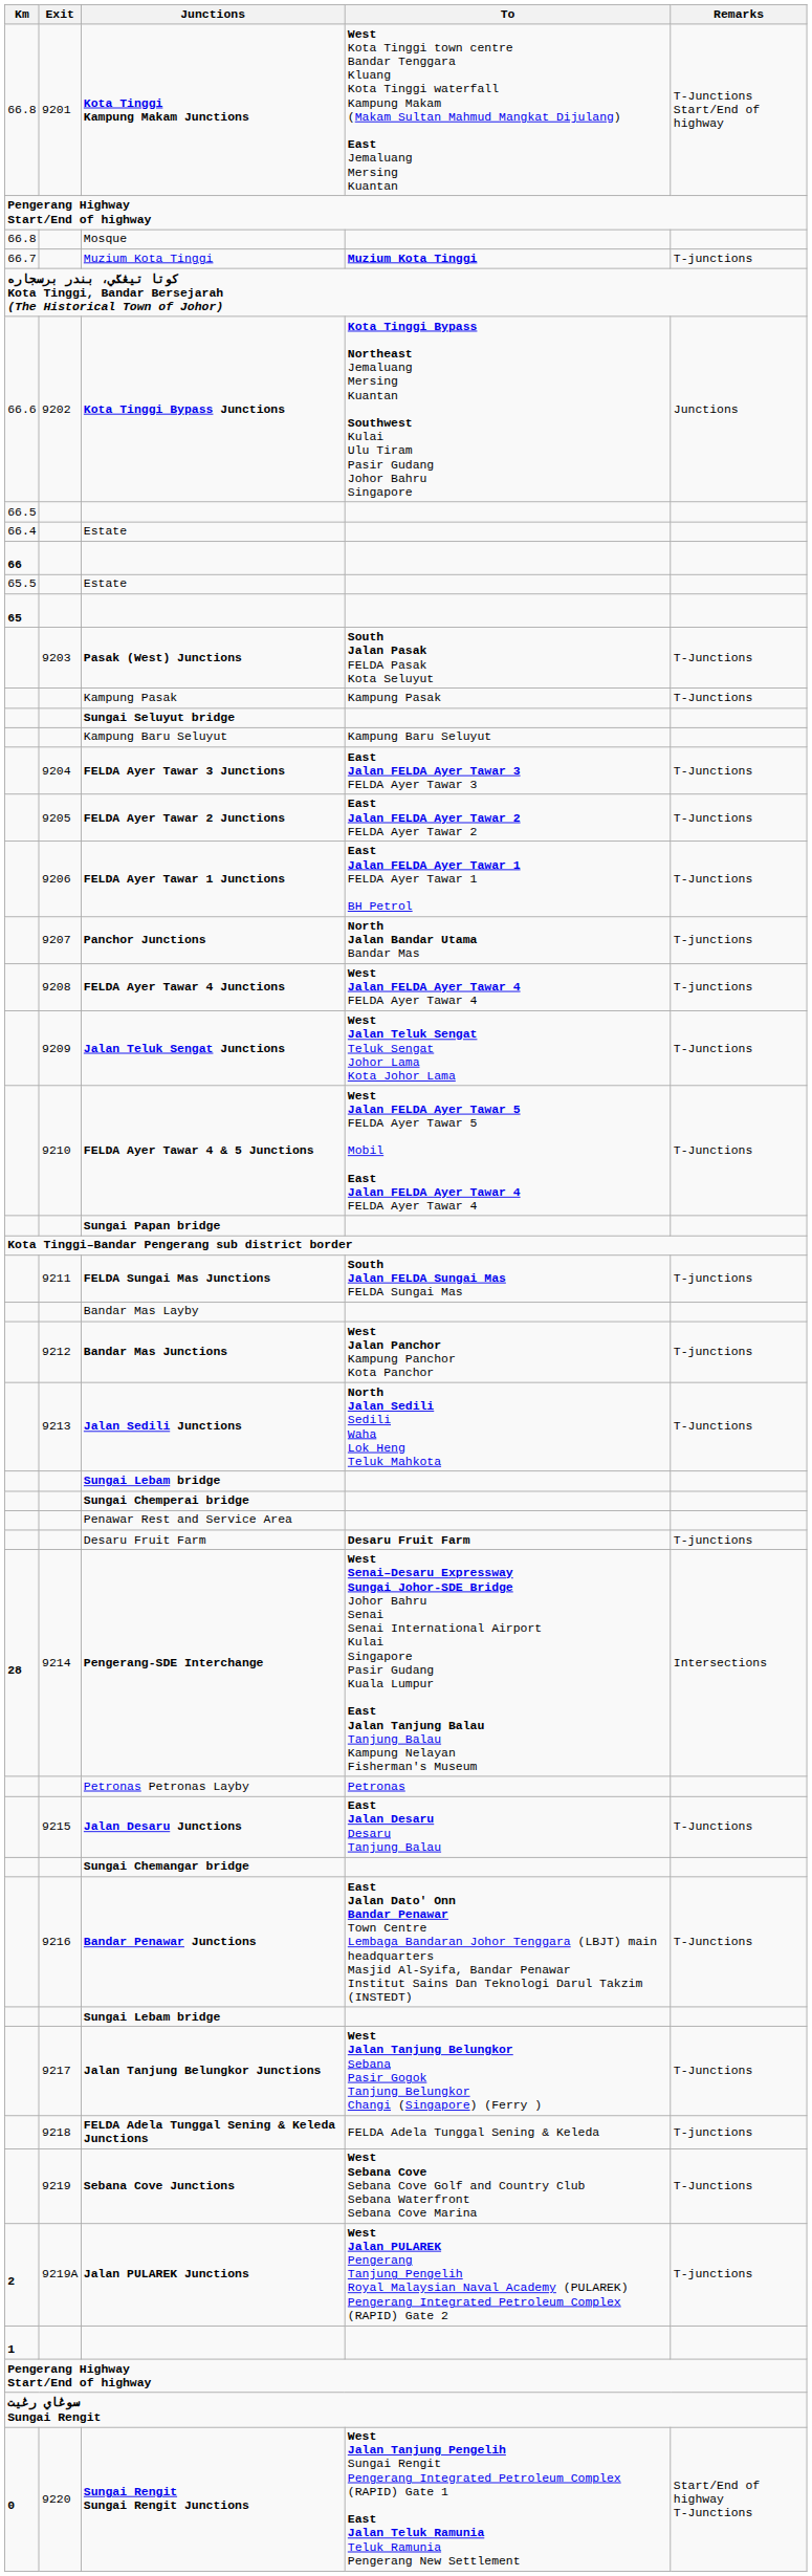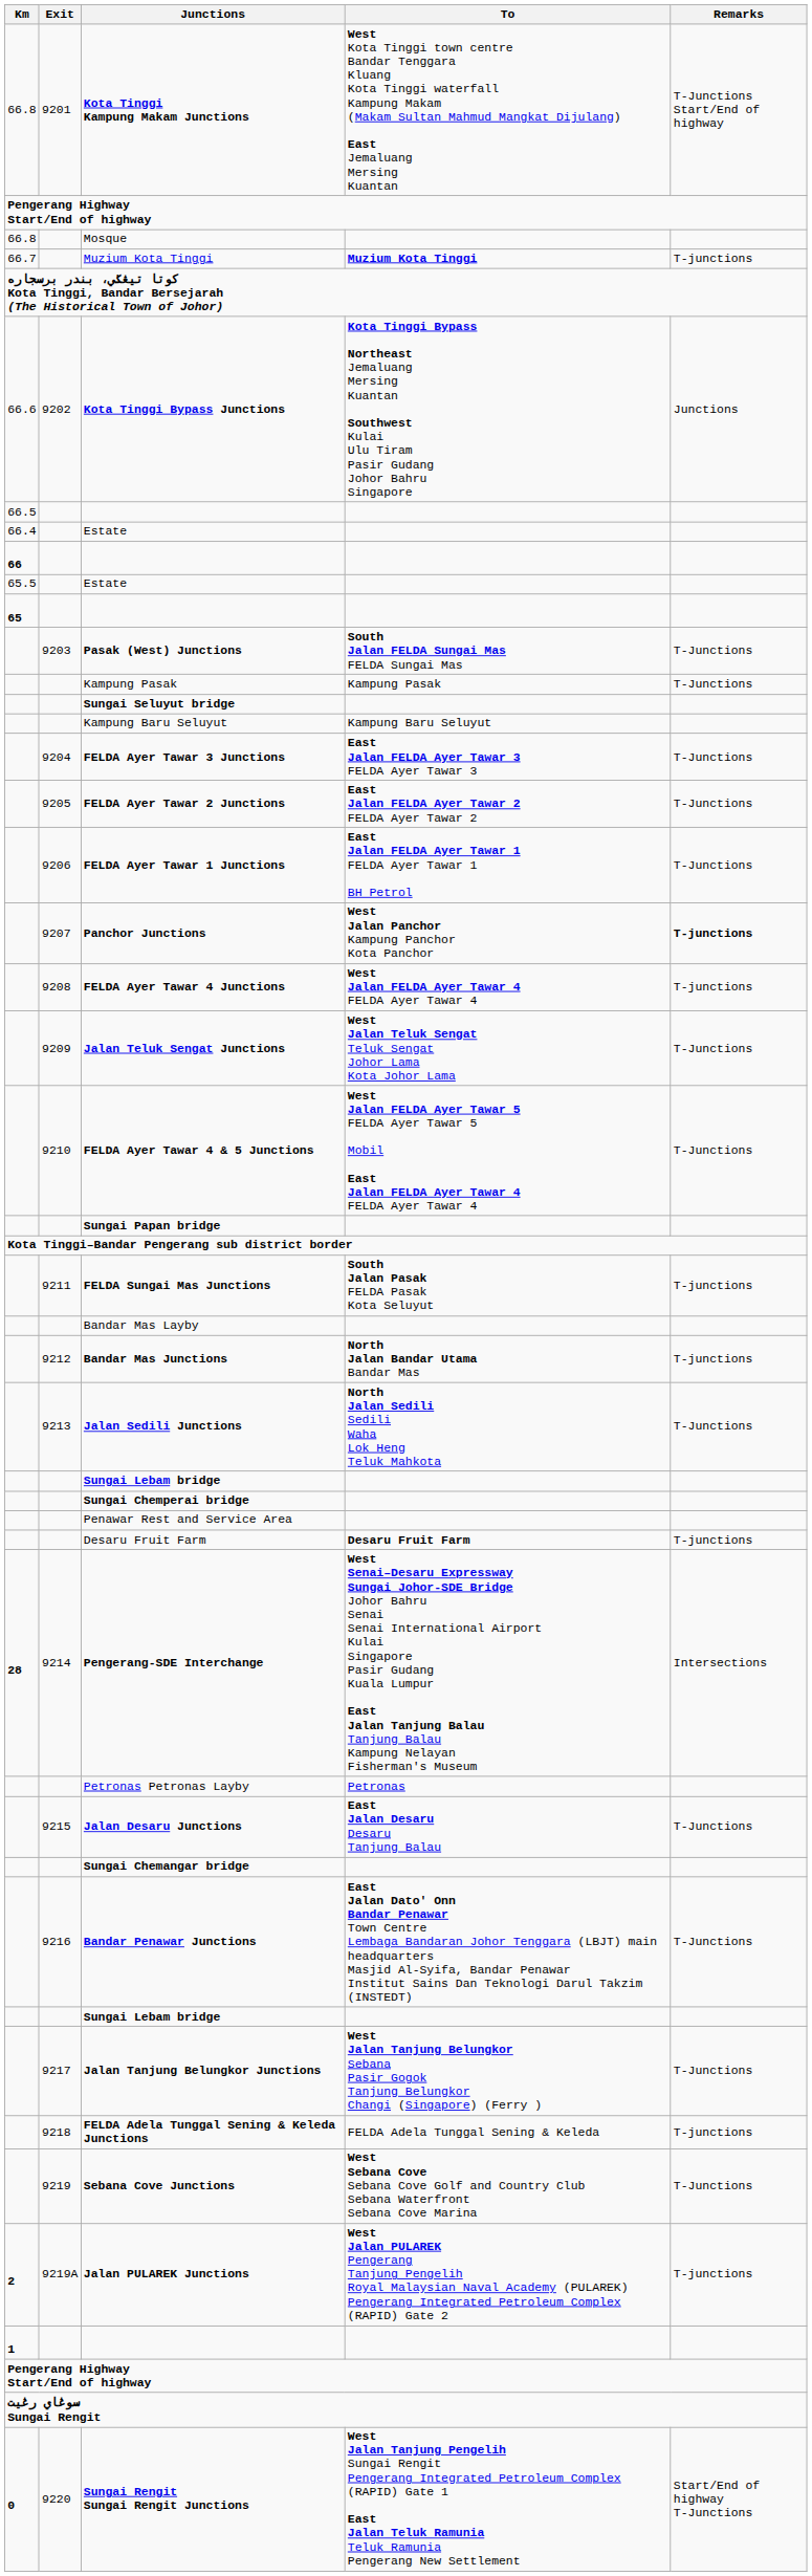Pasak (West) Junctions | To: South Jalan Pasak FELDA Pasak Kota Seluyut -> South Jalan FELDA Sungai Mas FELDA Sungai Mas
Panchor Junctions | To: North Jalan Bandar Utama Bandar Mas -> West Jalan Panchor Kampung Panchor Kota Panchor
Panchor Junctions | Remarks: normal -> bold
FELDA Sungai Mas Junctions | To: South Jalan FELDA Sungai Mas FELDA Sungai Mas -> South Jalan Pasak FELDA Pasak Kota Seluyut
Bandar Mas Junctions | To: West Jalan Panchor Kampung Panchor Kota Panchor -> North Jalan Bandar Utama Bandar Mas
